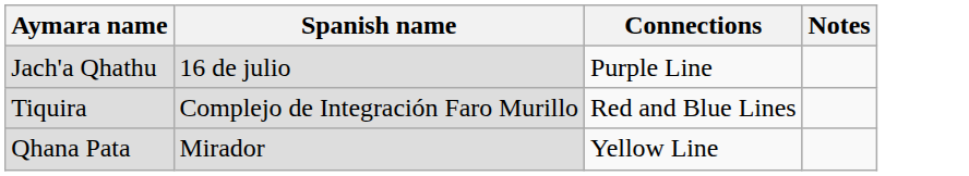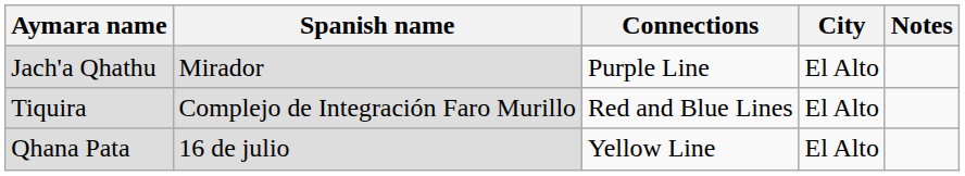+ column: City | El Alto | El Alto | El Alto
Jach'a Qhathu | Spanish name: 16 de julio -> Mirador
Qhana Pata | Spanish name: Mirador -> 16 de julio
